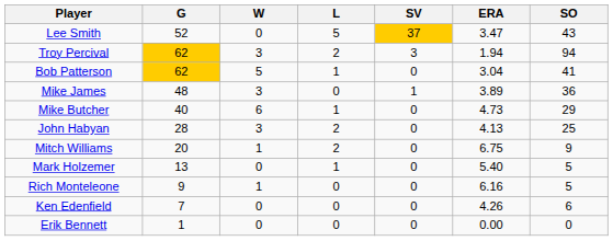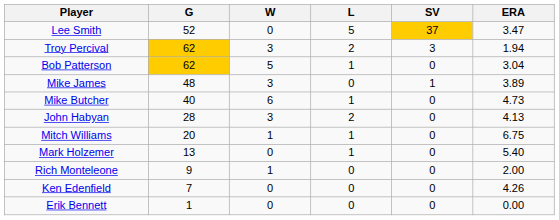- column: SO | 43 | 94 | 41 | 36 | 29 | 25 | 9 | 5 | 5 | 6 | 0
Mitch Williams | L: 2 -> 1
Rich Monteleone | ERA: 6.16 -> 2.00
